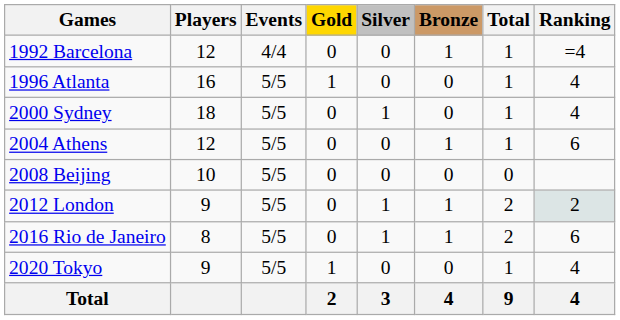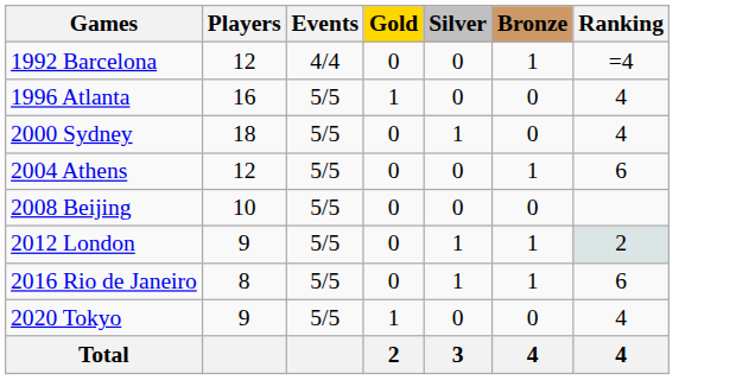- column: Total | 1 | 1 | 1 | 1 | 0 | 2 | 2 | 1 | 9
